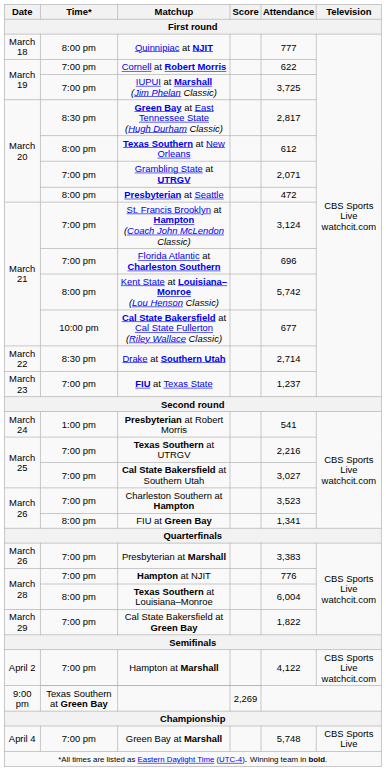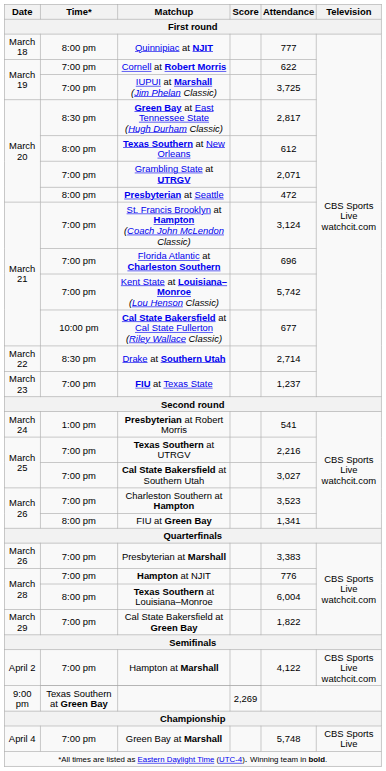Kent State at Louisiana–Monroe (Lou Henson Classic) | Time*: 8:00 pm -> 7:00 pm
